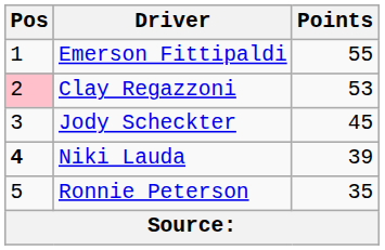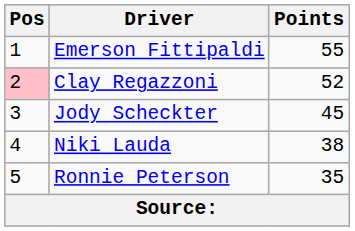Clay Regazzoni | Points: 53 -> 52
Niki Lauda | Pos: bold -> normal
Niki Lauda | Points: 39 -> 38
